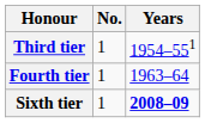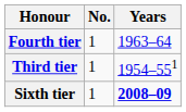rows swapped: Third tier <-> Fourth tier
